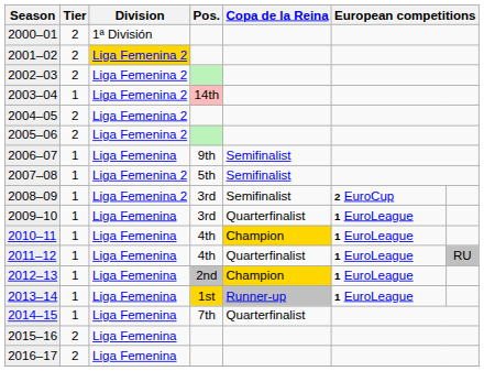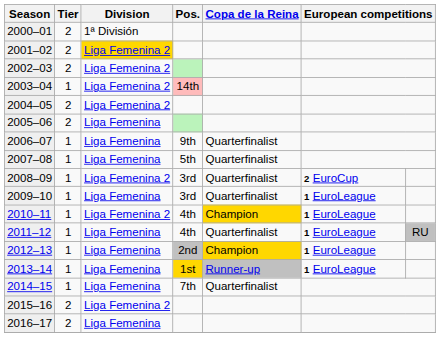2005–06 | Division: Liga Femenina 2 -> Liga Femenina
2006–07 | Copa de la Reina: Semifinalist -> Quarterfinalist
2007–08 | Division: Liga Femenina 2 -> Liga Femenina
2007–08 | Copa de la Reina: Semifinalist -> Quarterfinalist
2008–09 | Copa de la Reina: Semifinalist -> Quarterfinalist
2010–11 | Division: Liga Femenina -> Liga Femenina 2
2015–16 | Division: Liga Femenina -> Liga Femenina 2
